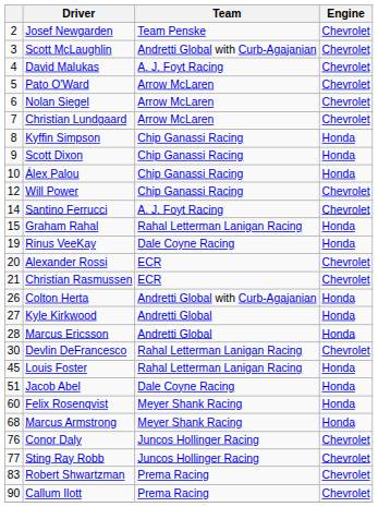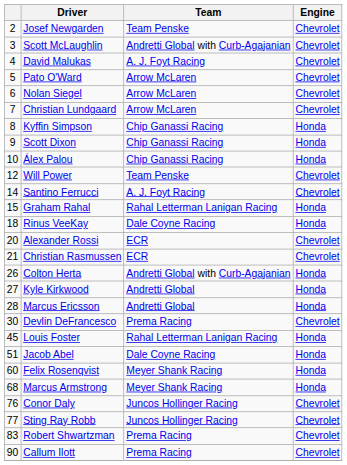Will Power | Team: Chip Ganassi Racing -> Team Penske
Rinus VeeKay | column 1: 19 -> 18
Devlin DeFrancesco | Team: Rahal Letterman Lanigan Racing -> Prema Racing
